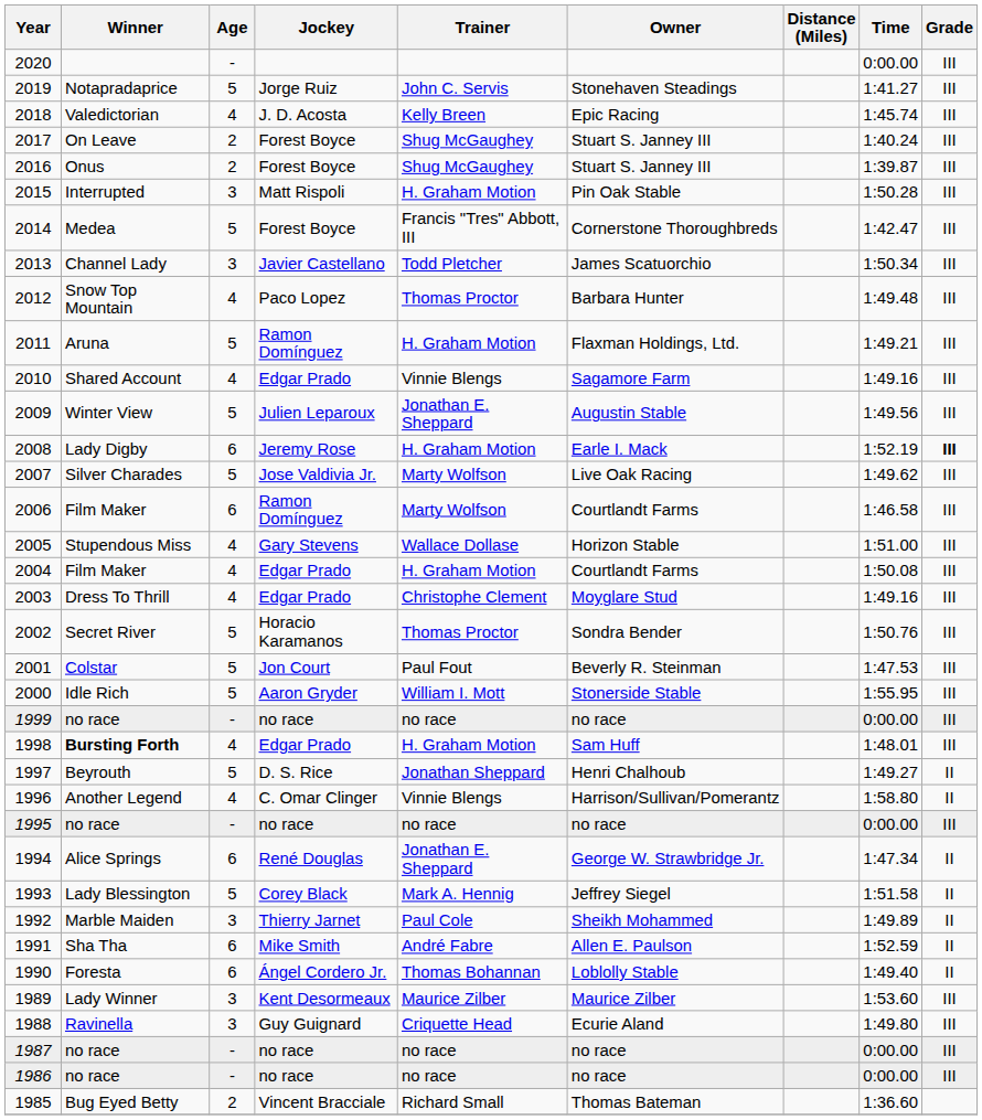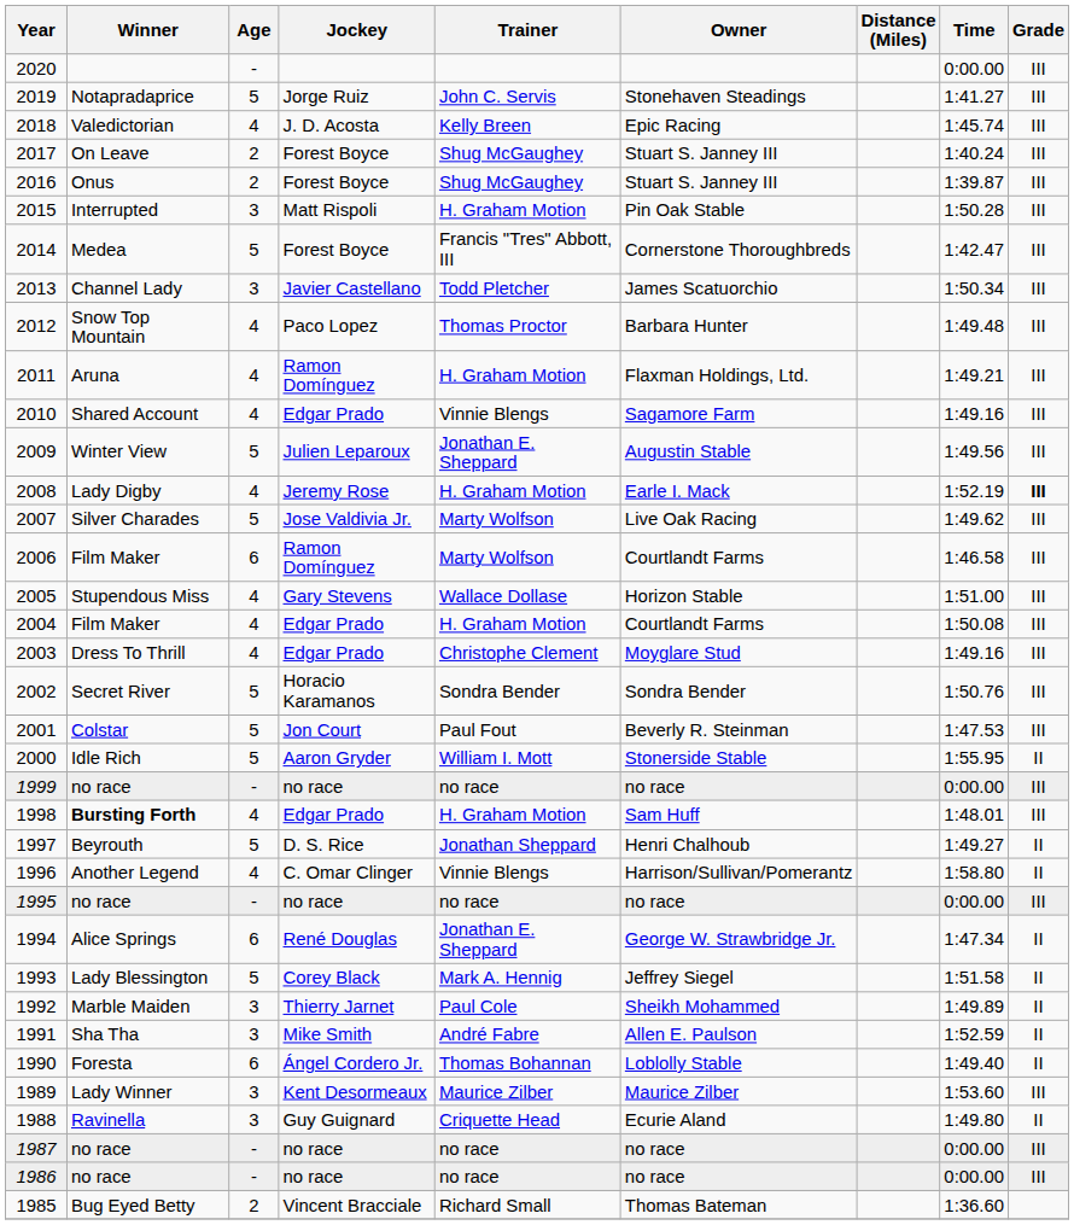2011 | Age: 5 -> 4
2008 | Age: 6 -> 4
2002 | Trainer: Thomas Proctor -> Sondra Bender
2000 | Grade: III -> II
1991 | Age: 6 -> 3
1988 | Grade: III -> II
